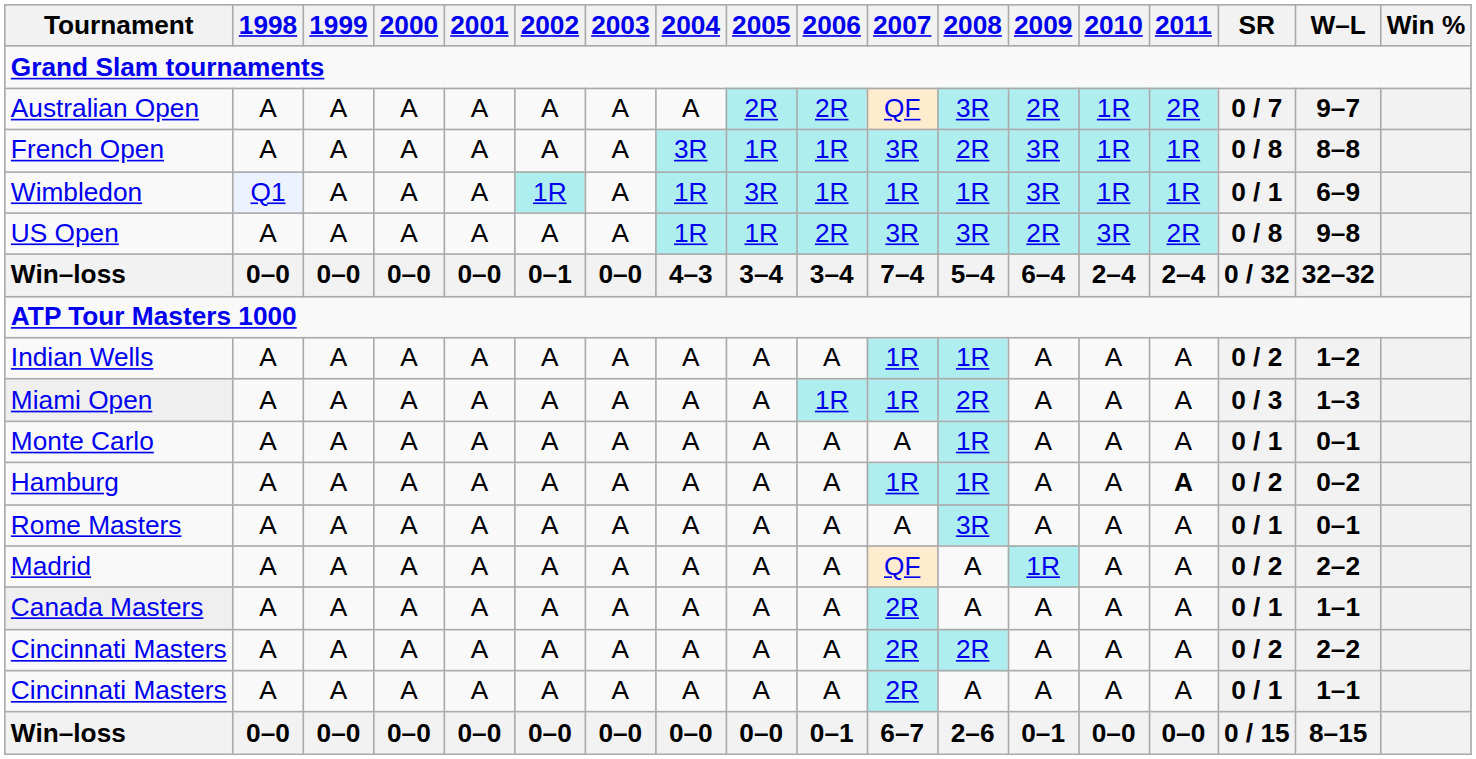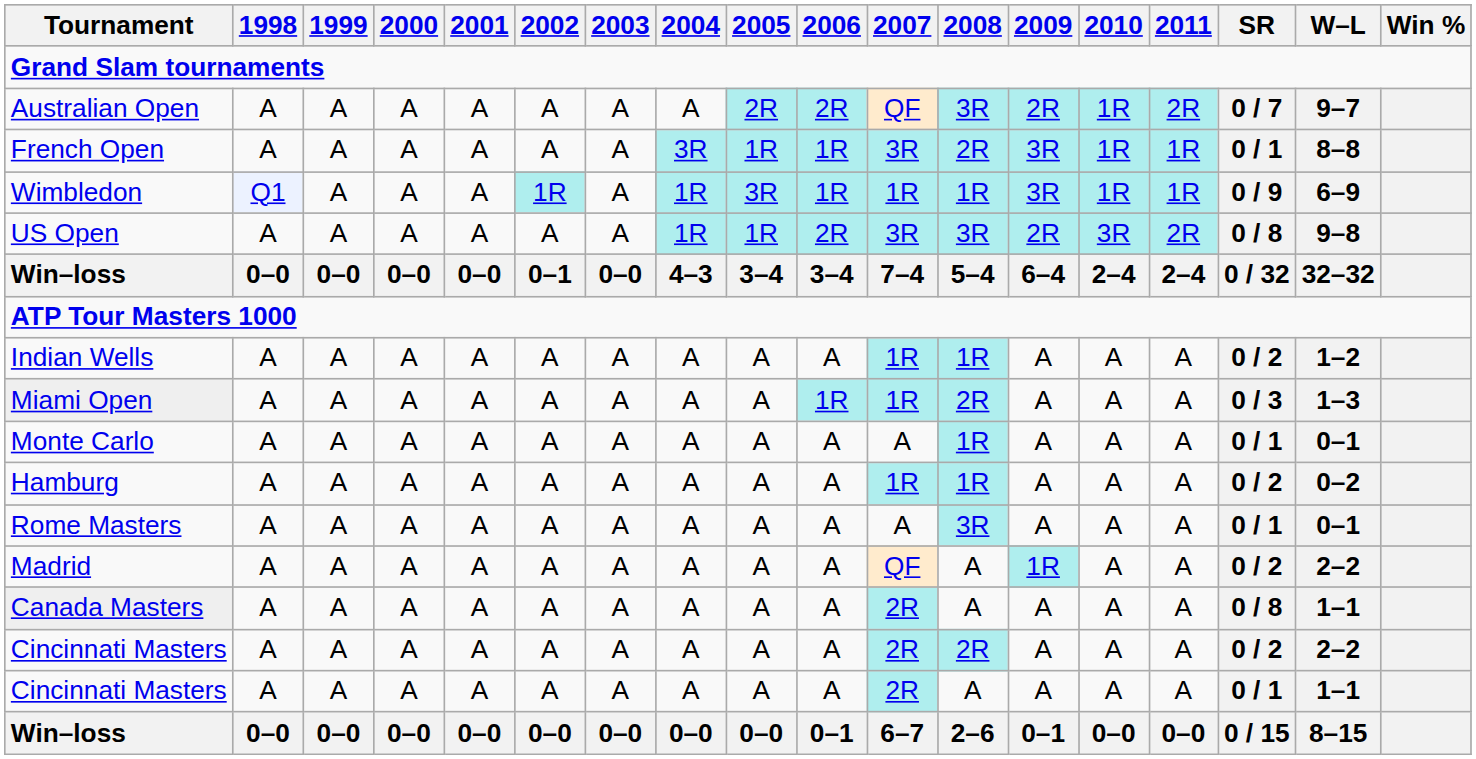French Open | SR: 0 / 8 -> 0 / 1
Wimbledon | SR: 0 / 1 -> 0 / 9
Hamburg | 2011: bold -> normal
Canada Masters | SR: 0 / 1 -> 0 / 8
